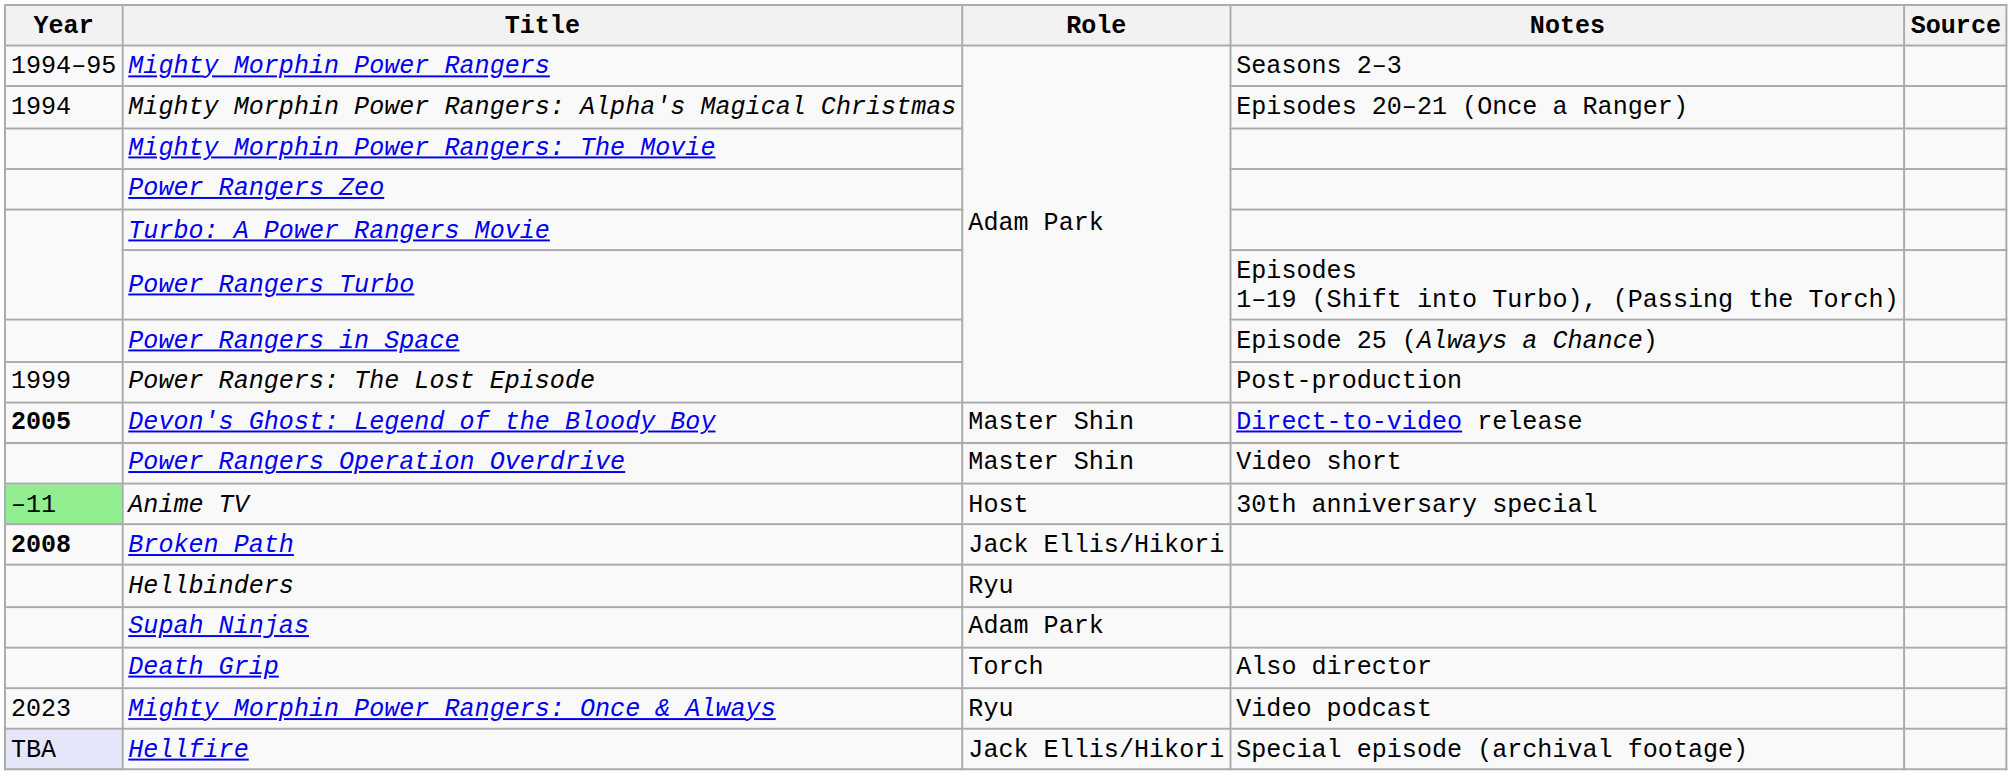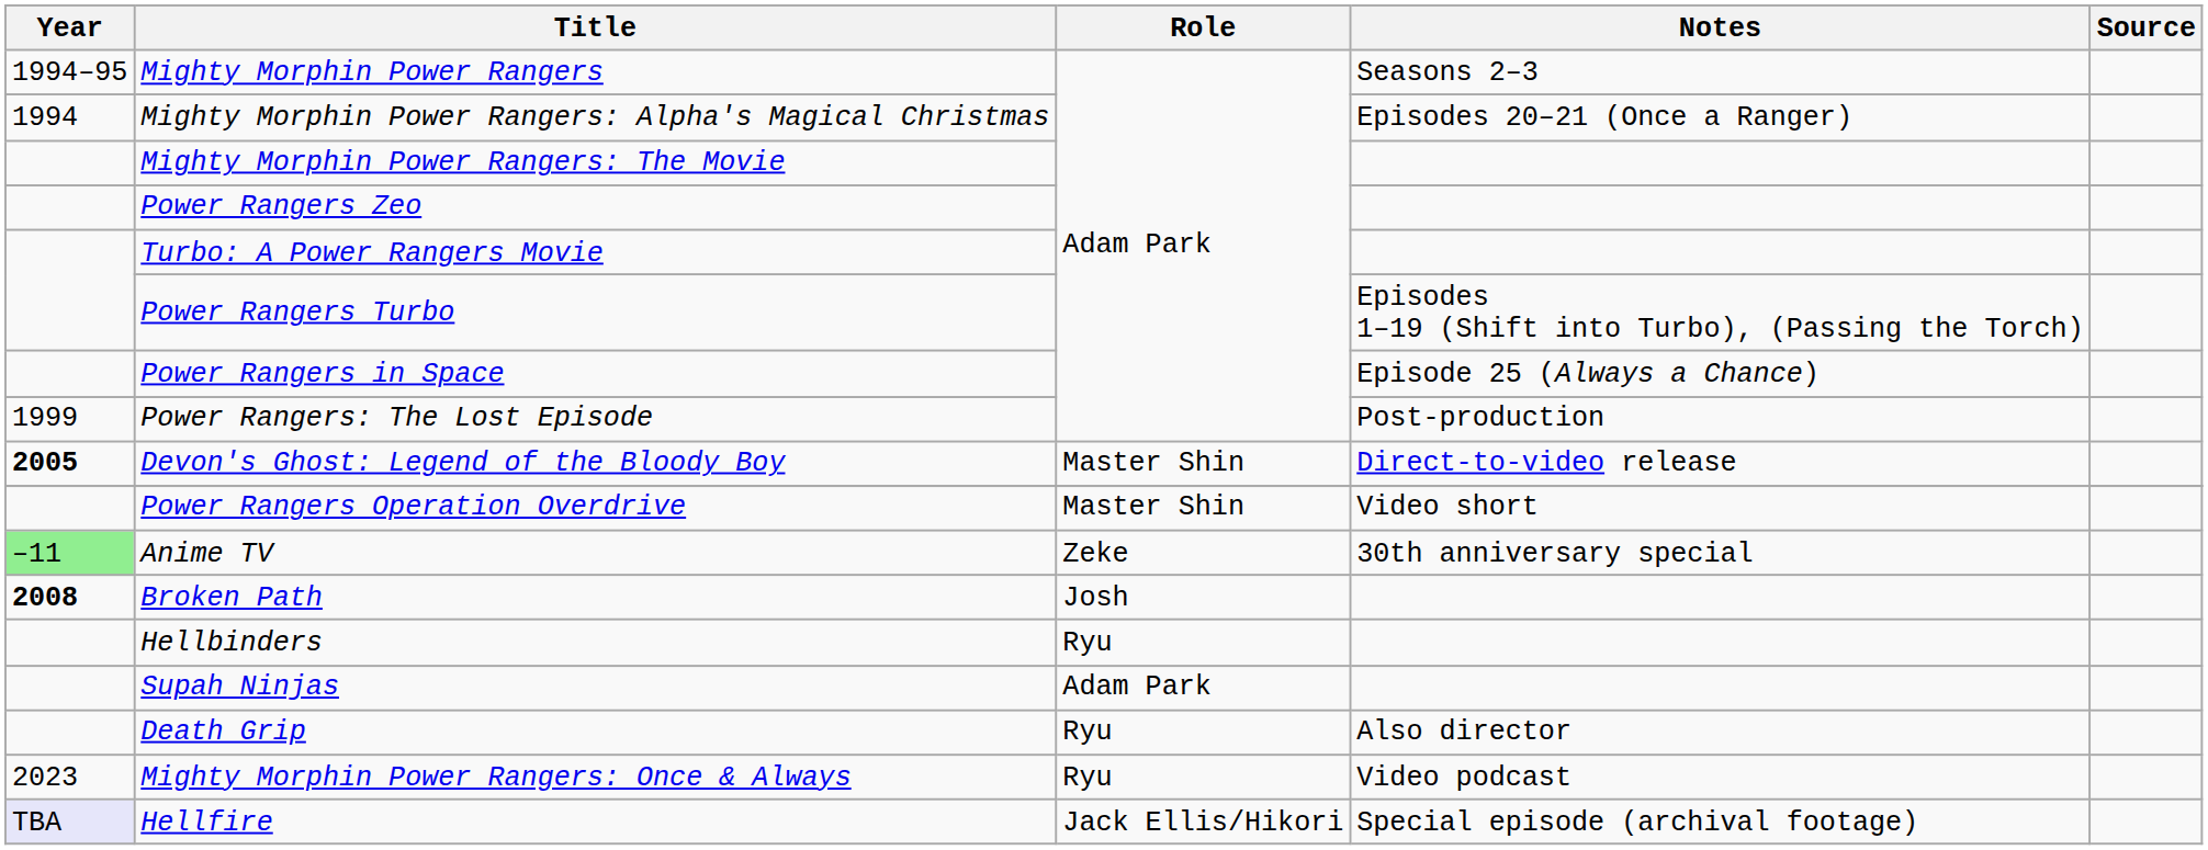Anime TV | Role: Host -> Zeke
Broken Path | Role: Jack Ellis/Hikori -> Josh
Death Grip | Role: Torch -> Ryu
